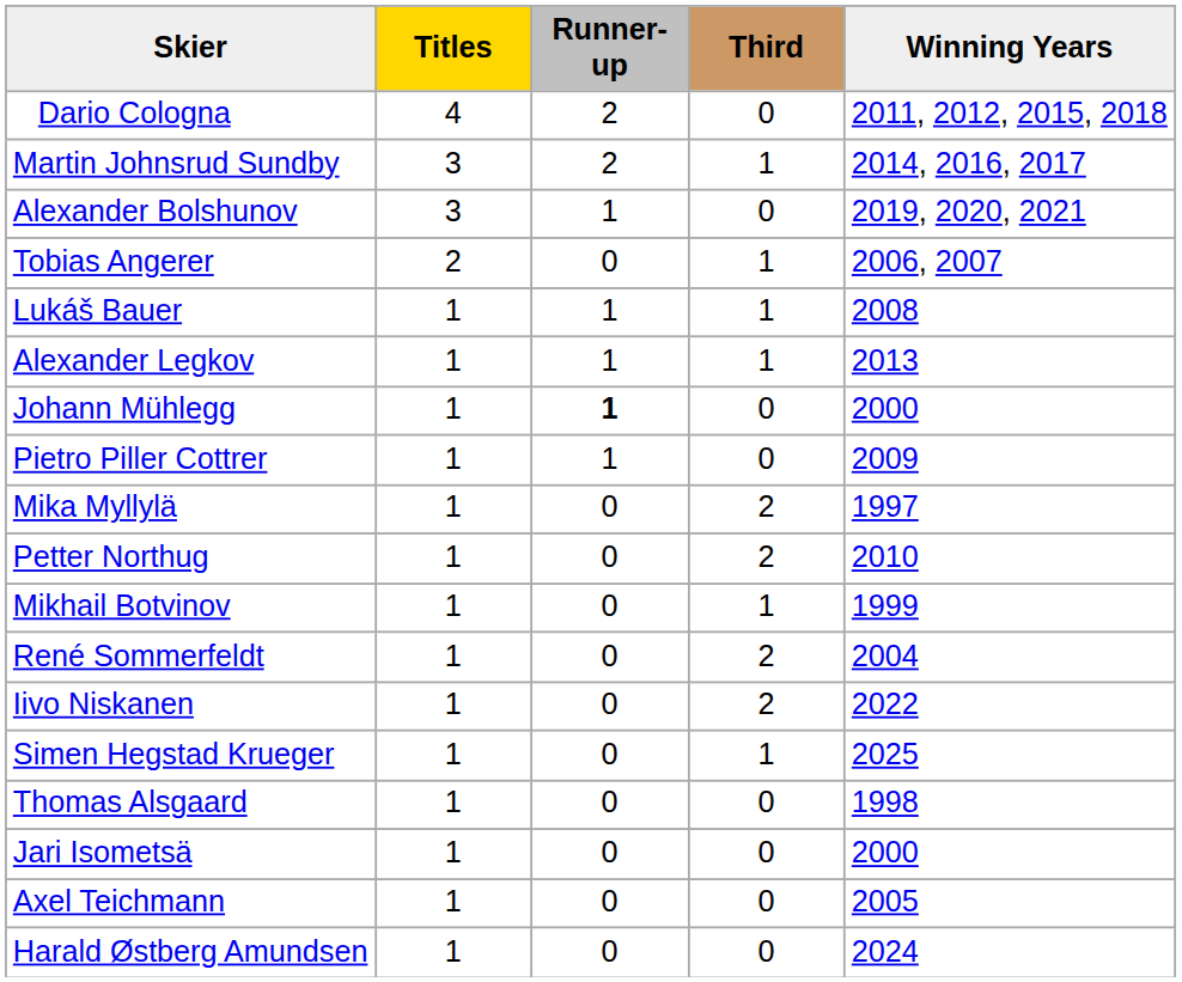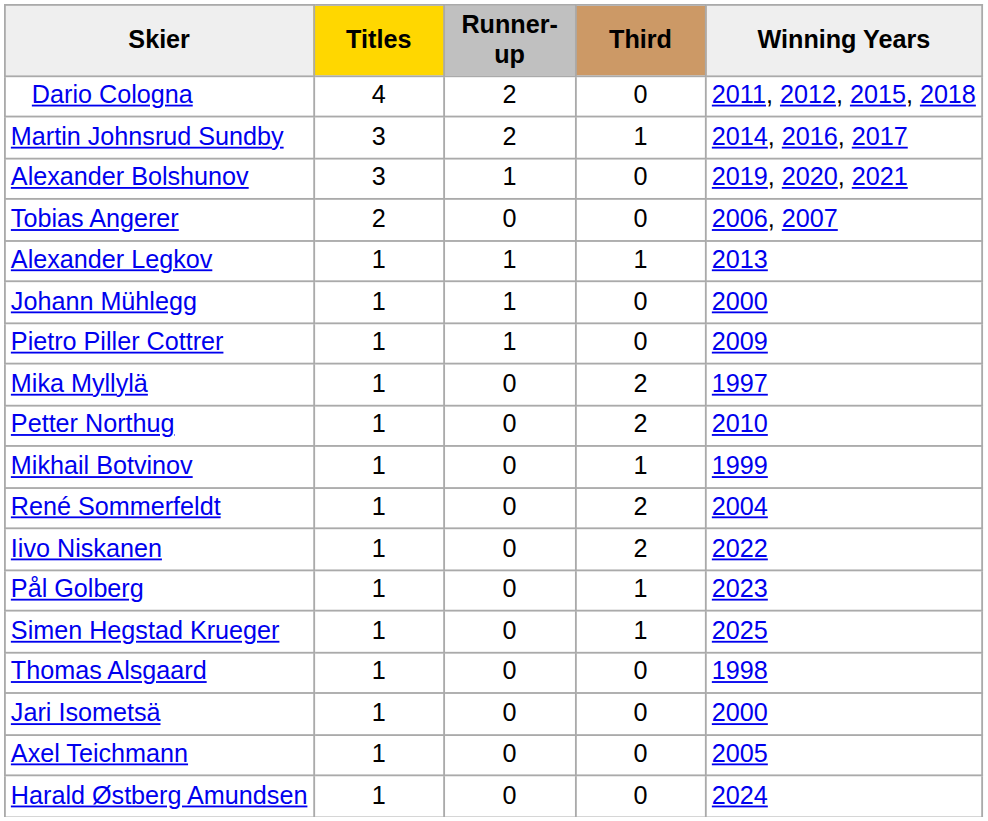Tobias Angerer | Third: 1 -> 0
- row: Lukáš Bauer | 1 | 1 | 1 | 2008
Johann Mühlegg | Runner-up: bold -> normal
+ row: Pål Golberg | 1 | 0 | 1 | 2023
